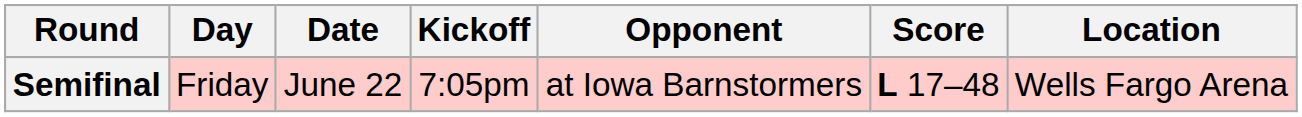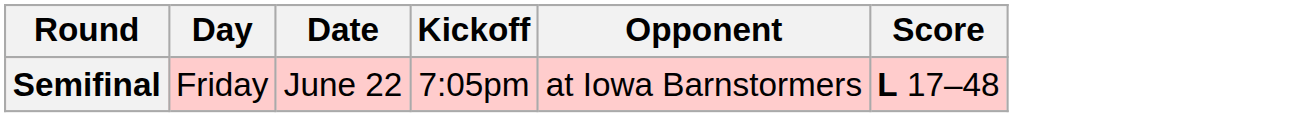- column: Location | Wells Fargo Arena
